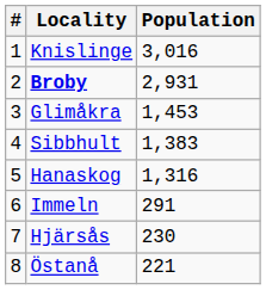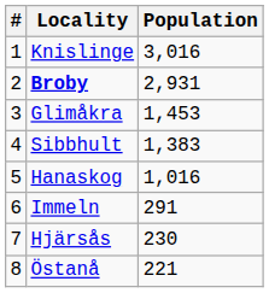Hanaskog | Population: 1,316 -> 1,016
